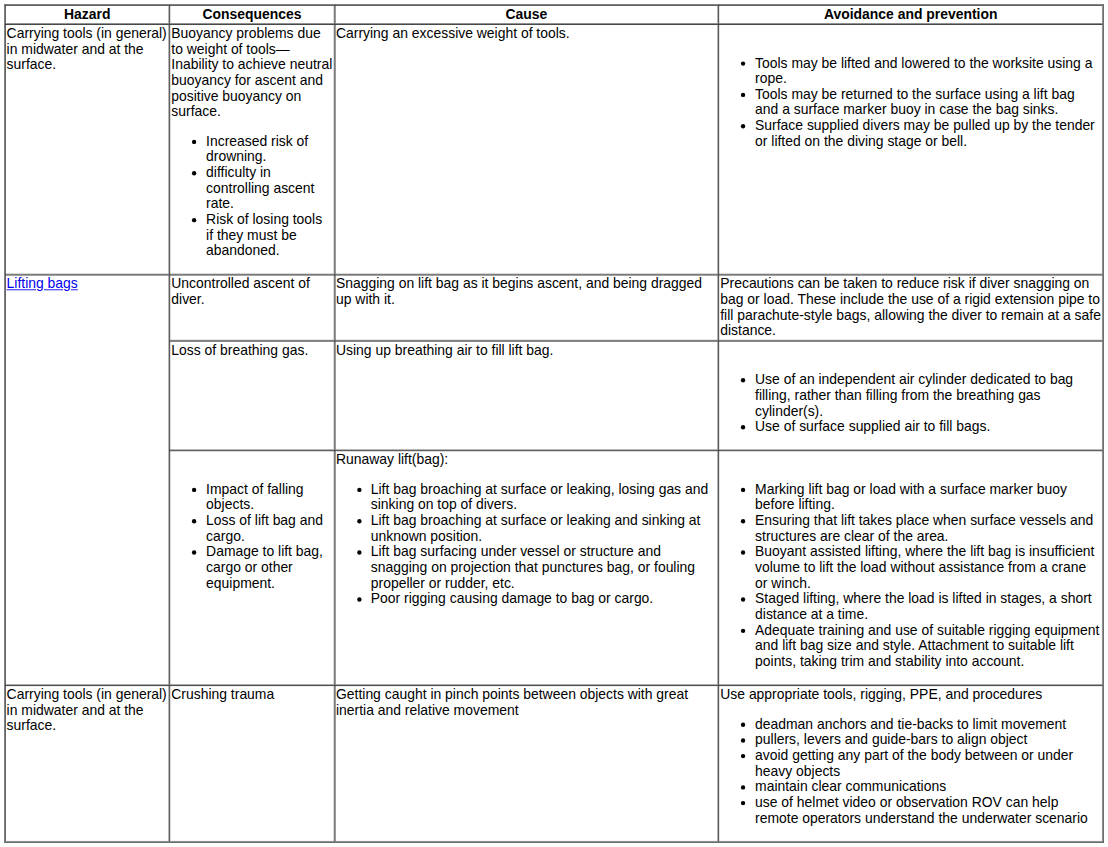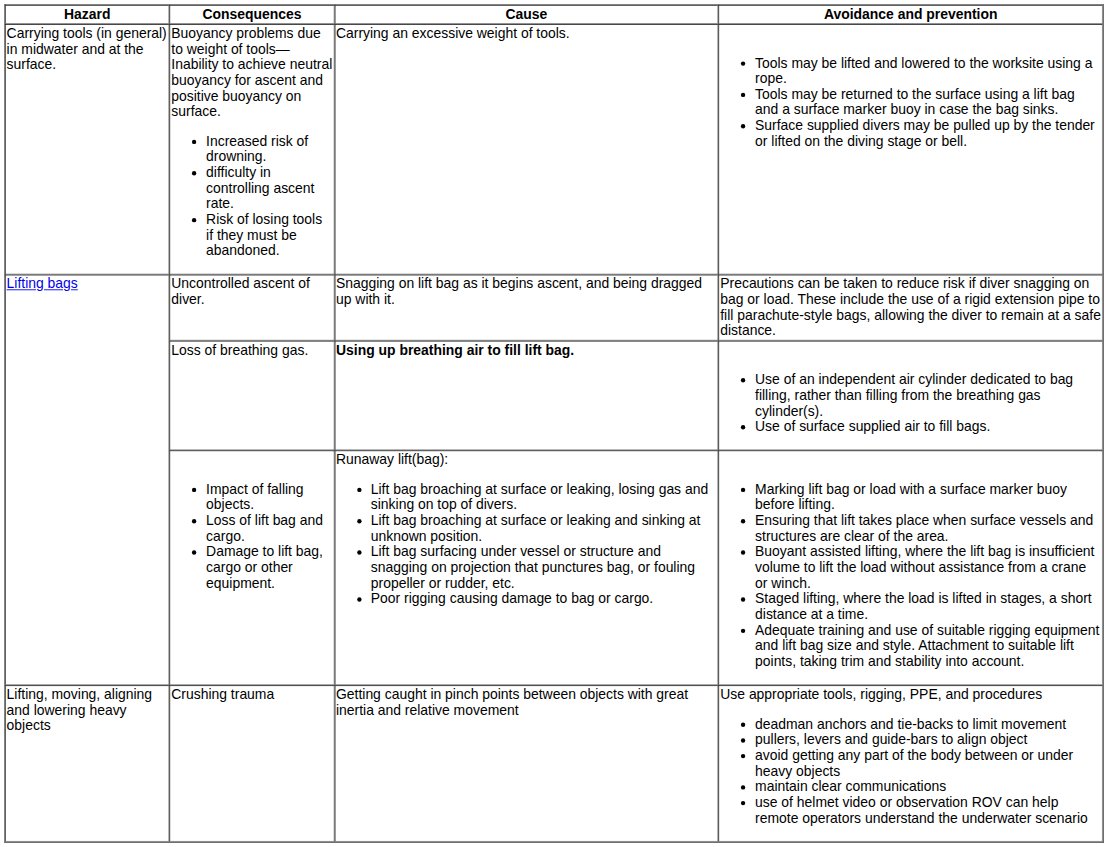Loss of breathing gas. | Cause: normal -> bold
Crushing trauma | Hazard: Carrying tools (in general) in midwater and at the surface. -> Lifting, moving, aligning and lowering heavy objects
